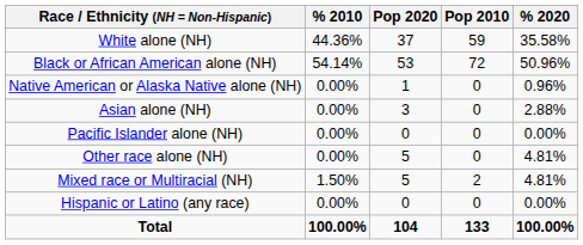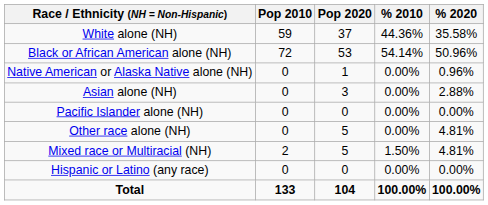columns swapped: Pop 2010 <-> % 2010
